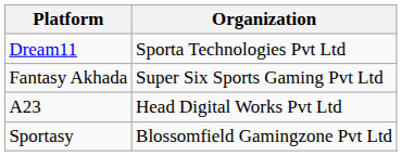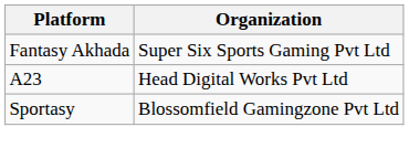- row: Dream11 | Sporta Technologies Pvt Ltd
